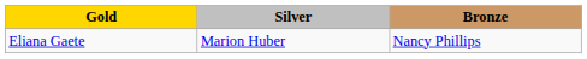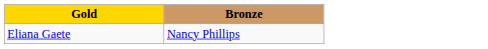- column: Silver | Marion Huber
